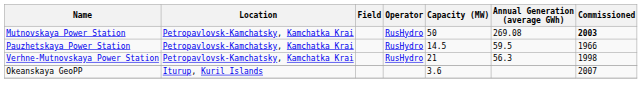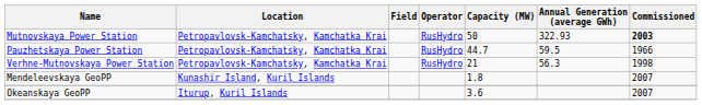Mutnovskaya Power Station | Annual Generation (average GWh): 269.08 -> 322.93
Pauzhetskaya Power Station | Capacity (MW): 14.5 -> 44.7
+ row: Mendeleevskaya GeoPP | Kunashir Island, Kuril Islands | 1.8 | 2007
